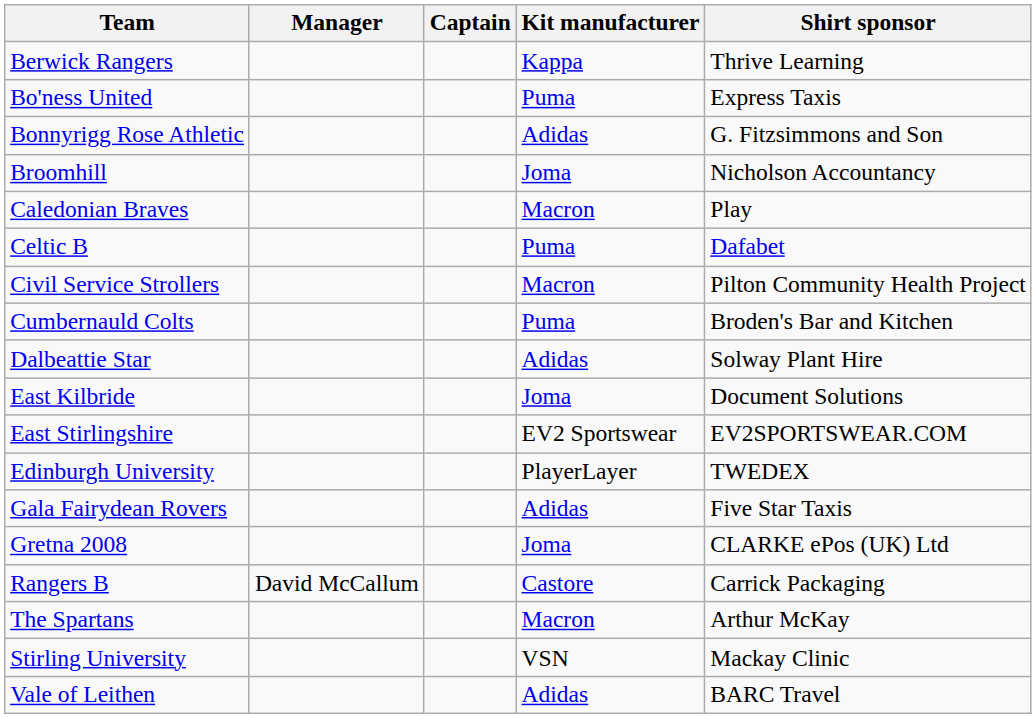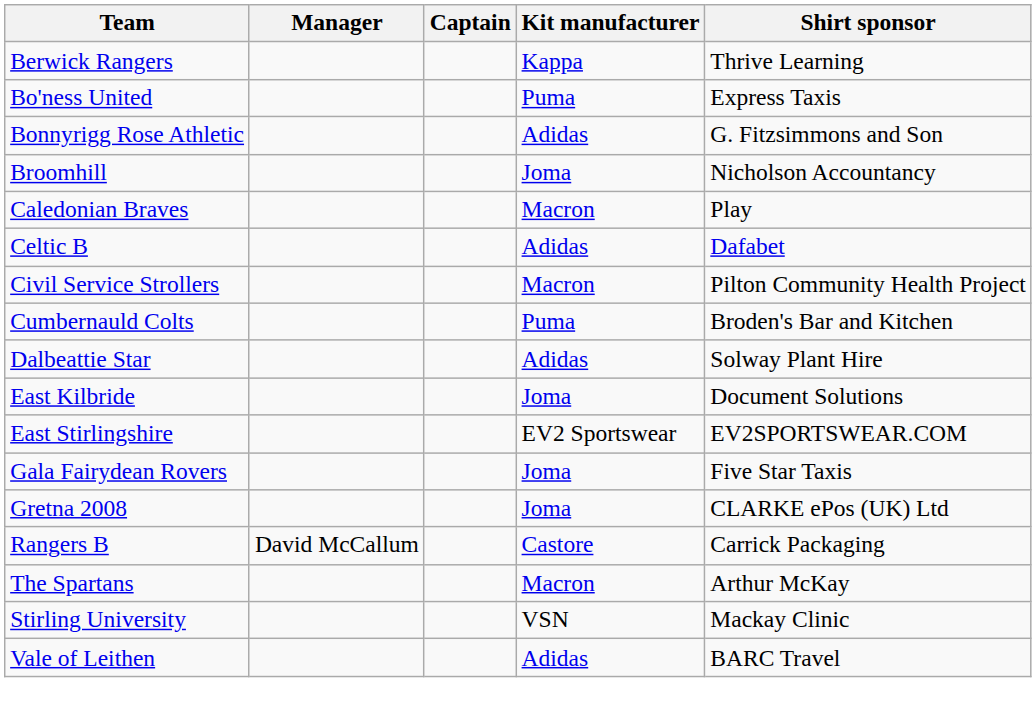Celtic B | Kit manufacturer: Puma -> Adidas
- row: Edinburgh University | PlayerLayer | TWEDEX
Gala Fairydean Rovers | Kit manufacturer: Adidas -> Joma
